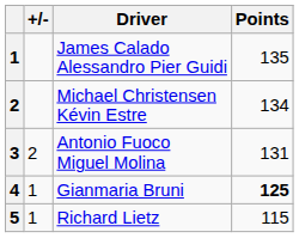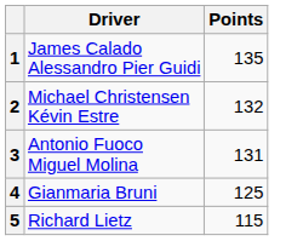- column: +/- | 2 | 1 | 1
Michael Christensen Kévin Estre | Points: 134 -> 132
Gianmaria Bruni | Points: bold -> normal
